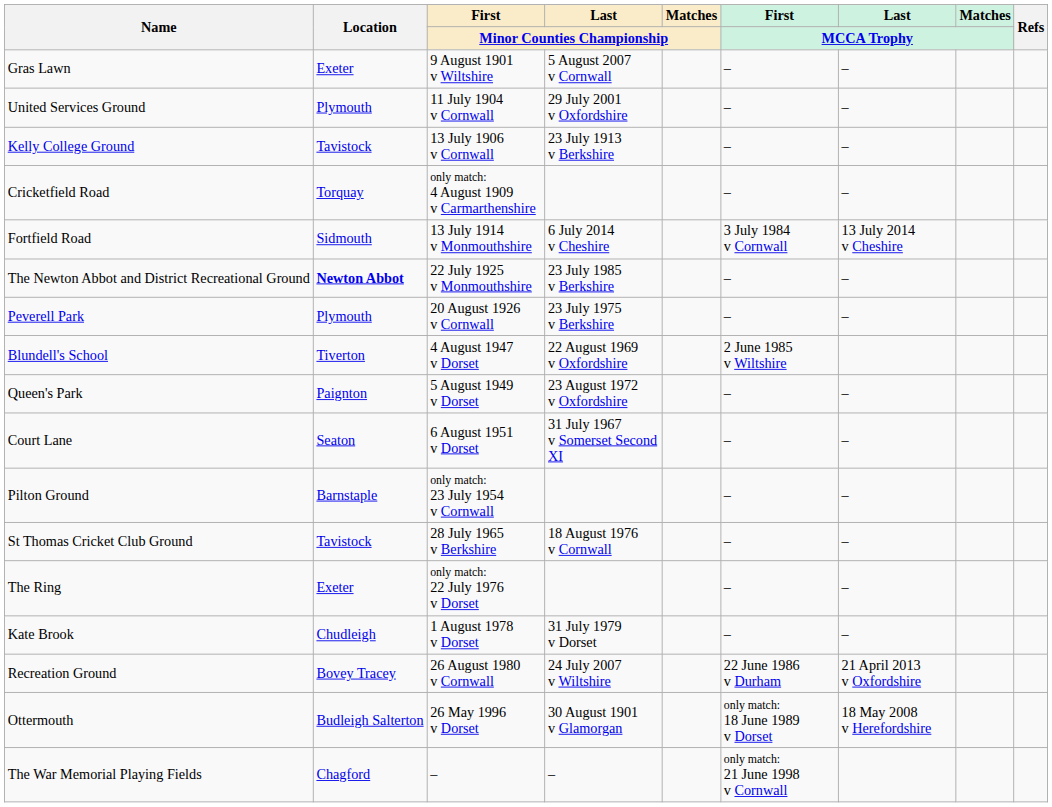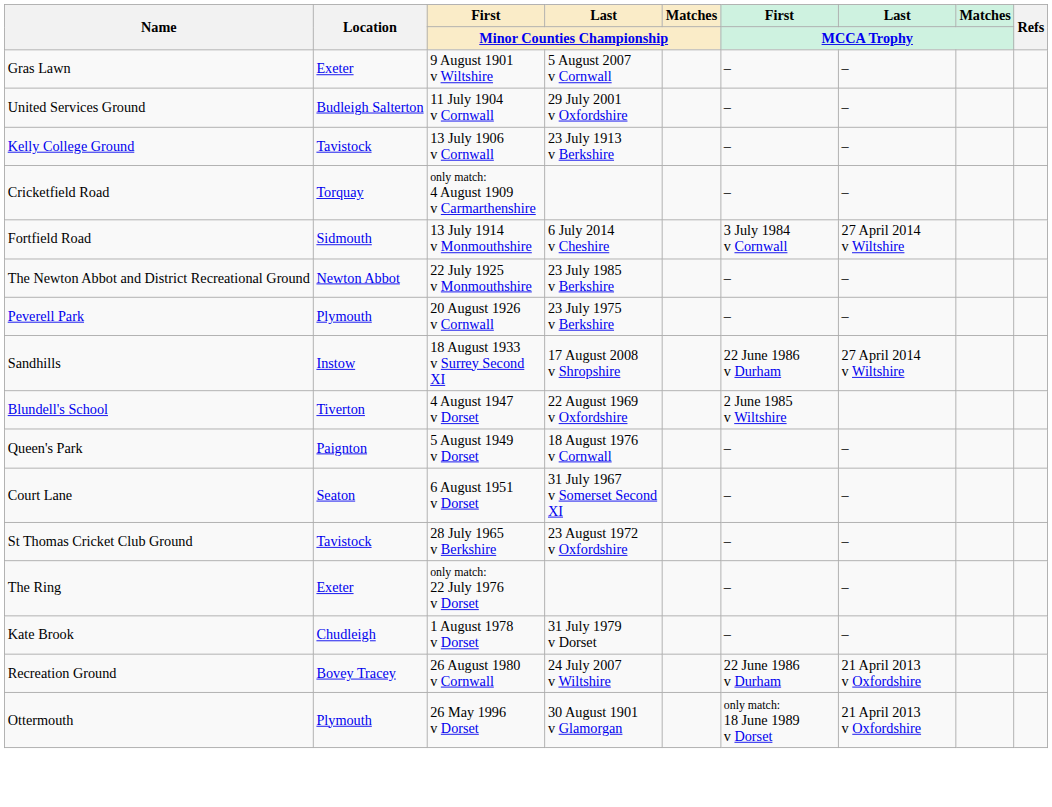United Services Ground | Location: Plymouth -> Budleigh Salterton
Fortfield Road | Last / MCCA Trophy: 13 July 2014 v Cheshire -> 27 April 2014 v Wiltshire
The Newton Abbot and District Recreational Ground | Location: bold -> normal
+ row: Sandhills | Instow | 18 August 1933 v Surrey Second XI | 17 August 2008 v Shropshire | 22 June 1986 v Durham | 27 April 2014 v Wiltshire
Queen's Park | Last / Minor Counties Championship: 23 August 1972 v Oxfordshire -> 18 August 1976 v Cornwall
- row: Pilton Ground | Barnstaple | only match: 23 July 1954 v Cornwall | – | –
St Thomas Cricket Club Ground | Last / Minor Counties Championship: 18 August 1976 v Cornwall -> 23 August 1972 v Oxfordshire
Ottermouth | Location: Budleigh Salterton -> Plymouth
Ottermouth | Last / MCCA Trophy: 18 May 2008 v Herefordshire -> 21 April 2013 v Oxfordshire
- row: The War Memorial Playing Fields | Chagford | – | – | only match: 21 June 1998 v Cornwall
